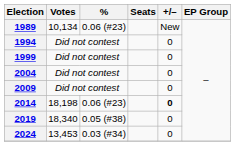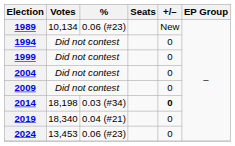2014 | %: 0.06 (#23) -> 0.03 (#34)
2019 | %: 0.05 (#38) -> 0.04 (#21)
2024 | %: 0.03 (#34) -> 0.06 (#23)
